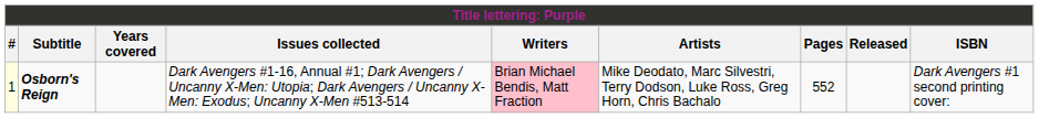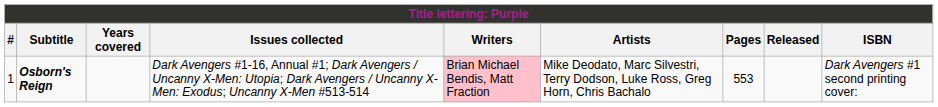Osborn's Reign | #: lightyellow background -> no background
Osborn's Reign | Pages: 552 -> 553
